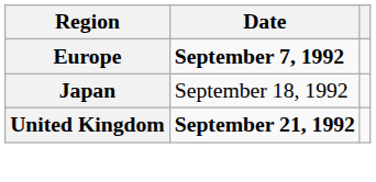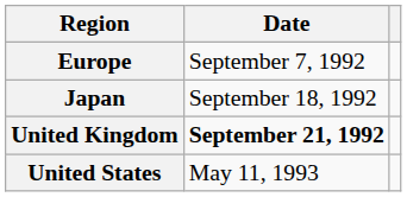Europe | Date: bold -> normal
+ row: United States | May 11, 1993
